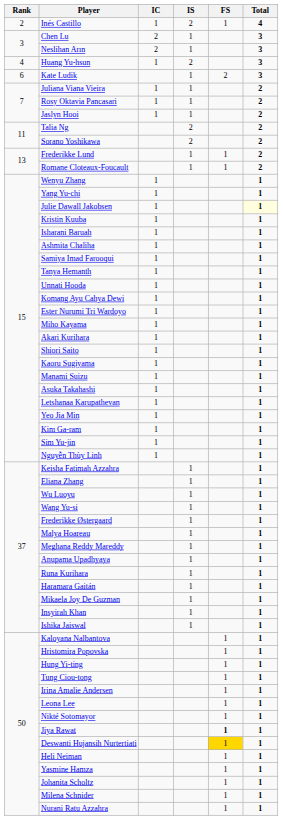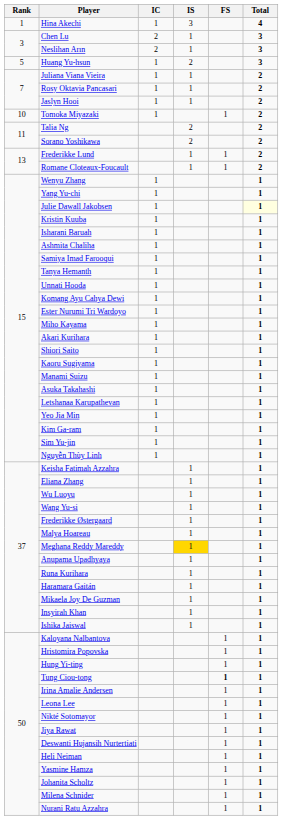+ row: 1 | Hina Akechi | 1 | 3 | 4
- row: 2 | Inés Castillo | 1 | 2 | 1 | 4
Huang Yu-hsun | Rank: 4 -> 5
- row: 6 | Kate Ludik | 1 | 2 | 3
+ row: 10 | Tomoka Miyazaki | 1 | 1 | 2
Meghana Reddy Mareddy | IS: no background -> gold background
Tung Ciou-tong | FS: normal -> bold
Jiya Rawat | FS: bold -> normal
Deswanti Hujansih Nurtertiati | FS: gold background -> no background
